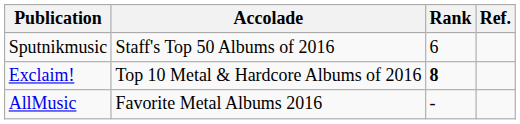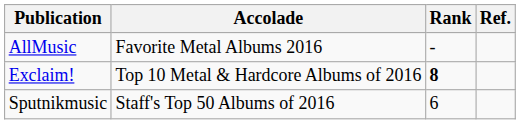rows swapped: AllMusic <-> Sputnikmusic
